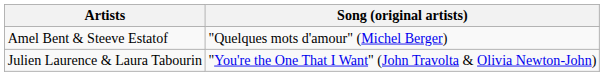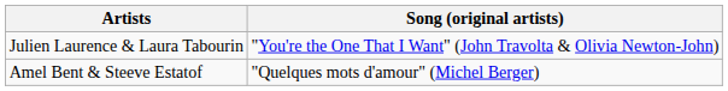rows swapped: Amel Bent & Steeve Estatof <-> Julien Laurence & Laura Tabourin
